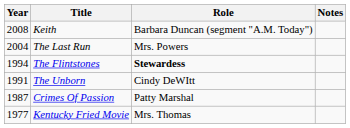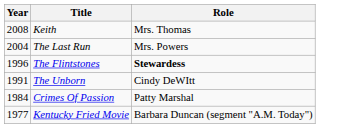- column: Notes
Keith | Role: Barbara Duncan (segment "A.M. Today") -> Mrs. Thomas
The Flintstones | Year: 1994 -> 1996
Crimes Of Passion | Year: 1987 -> 1984
Kentucky Fried Movie | Role: Mrs. Thomas -> Barbara Duncan (segment "A.M. Today")
